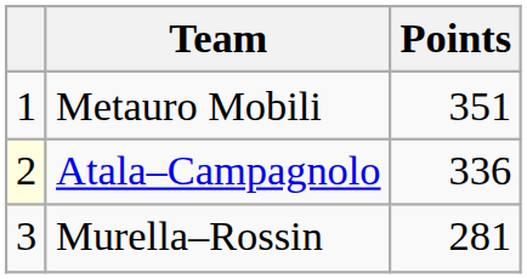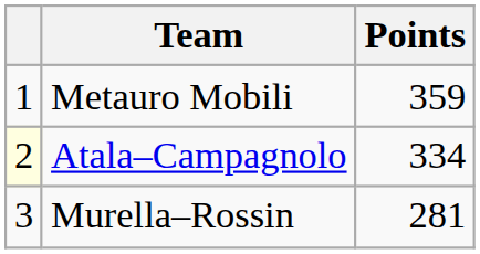Metauro Mobili | Points: 351 -> 359
Atala–Campagnolo | Points: 336 -> 334
